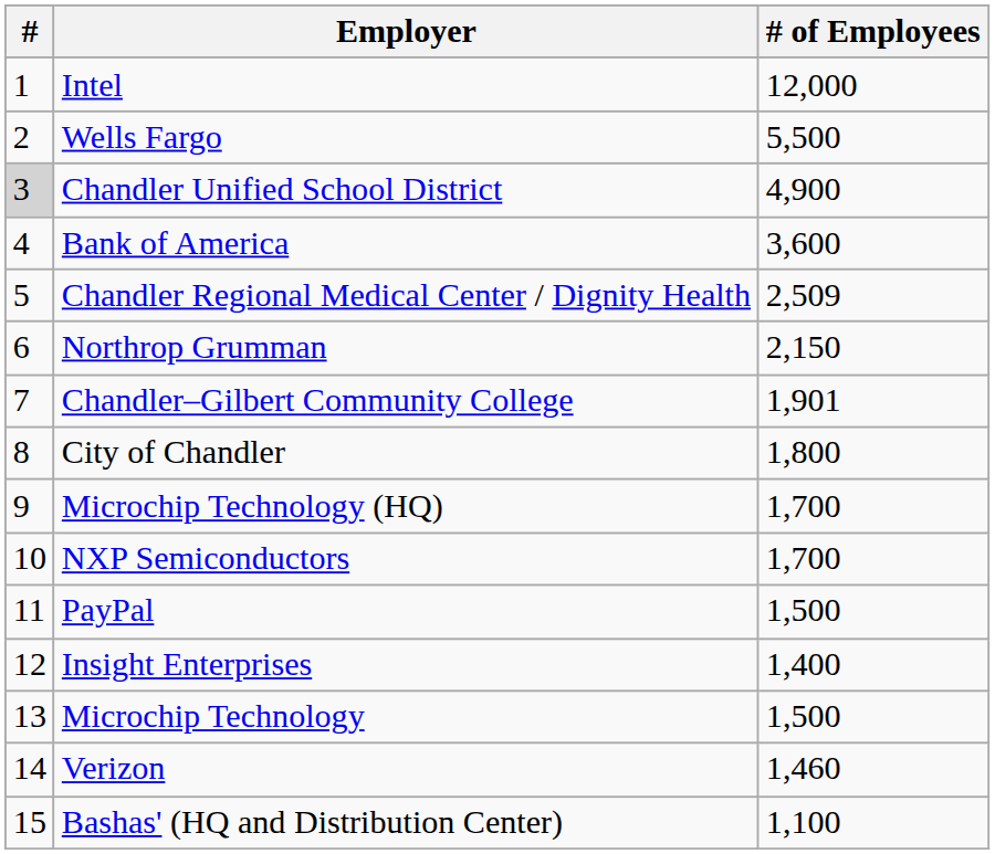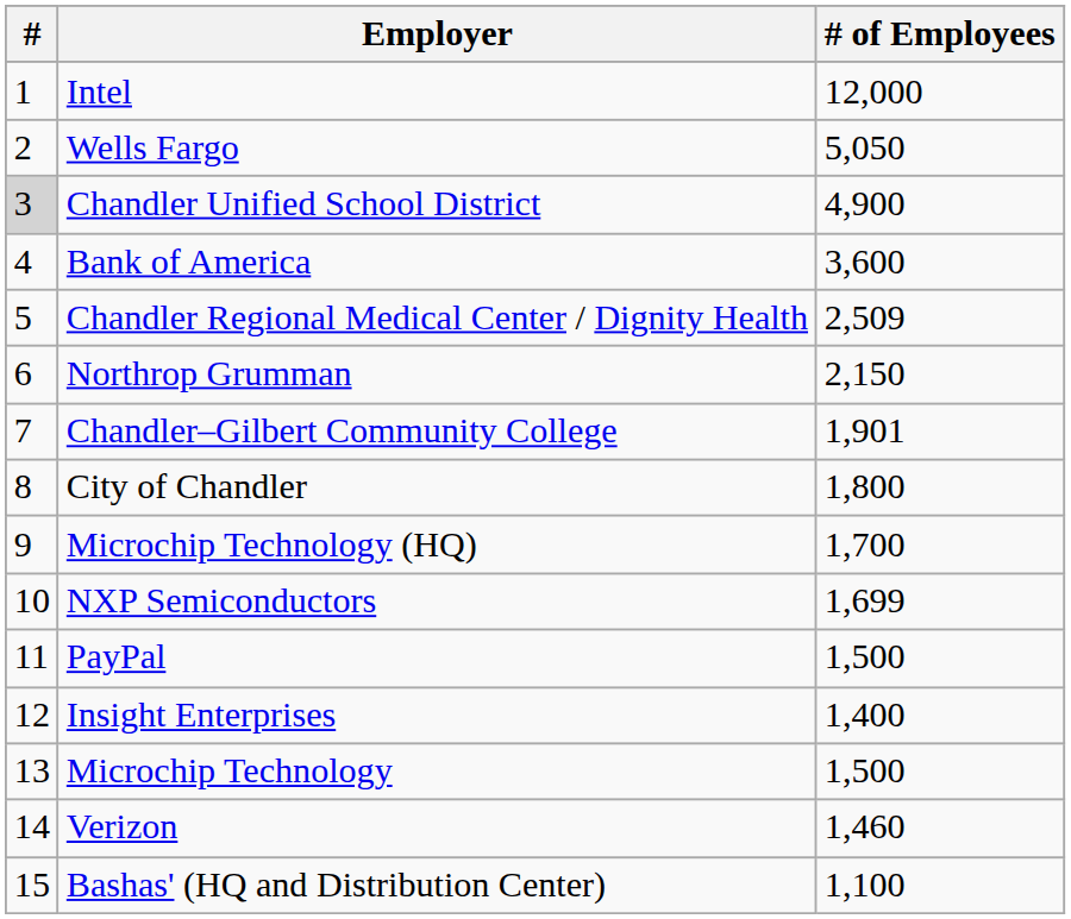Wells Fargo | # of Employees: 5,500 -> 5,050
NXP Semiconductors | # of Employees: 1,700 -> 1,699
